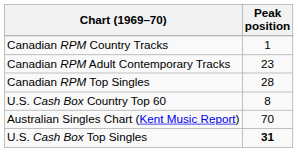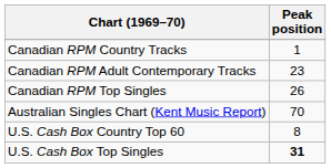Canadian RPM Top Singles | Peak position: 28 -> 26
rows swapped: Australian Singles Chart (Kent Music Report) <-> U.S. Cash Box Country Top 60
